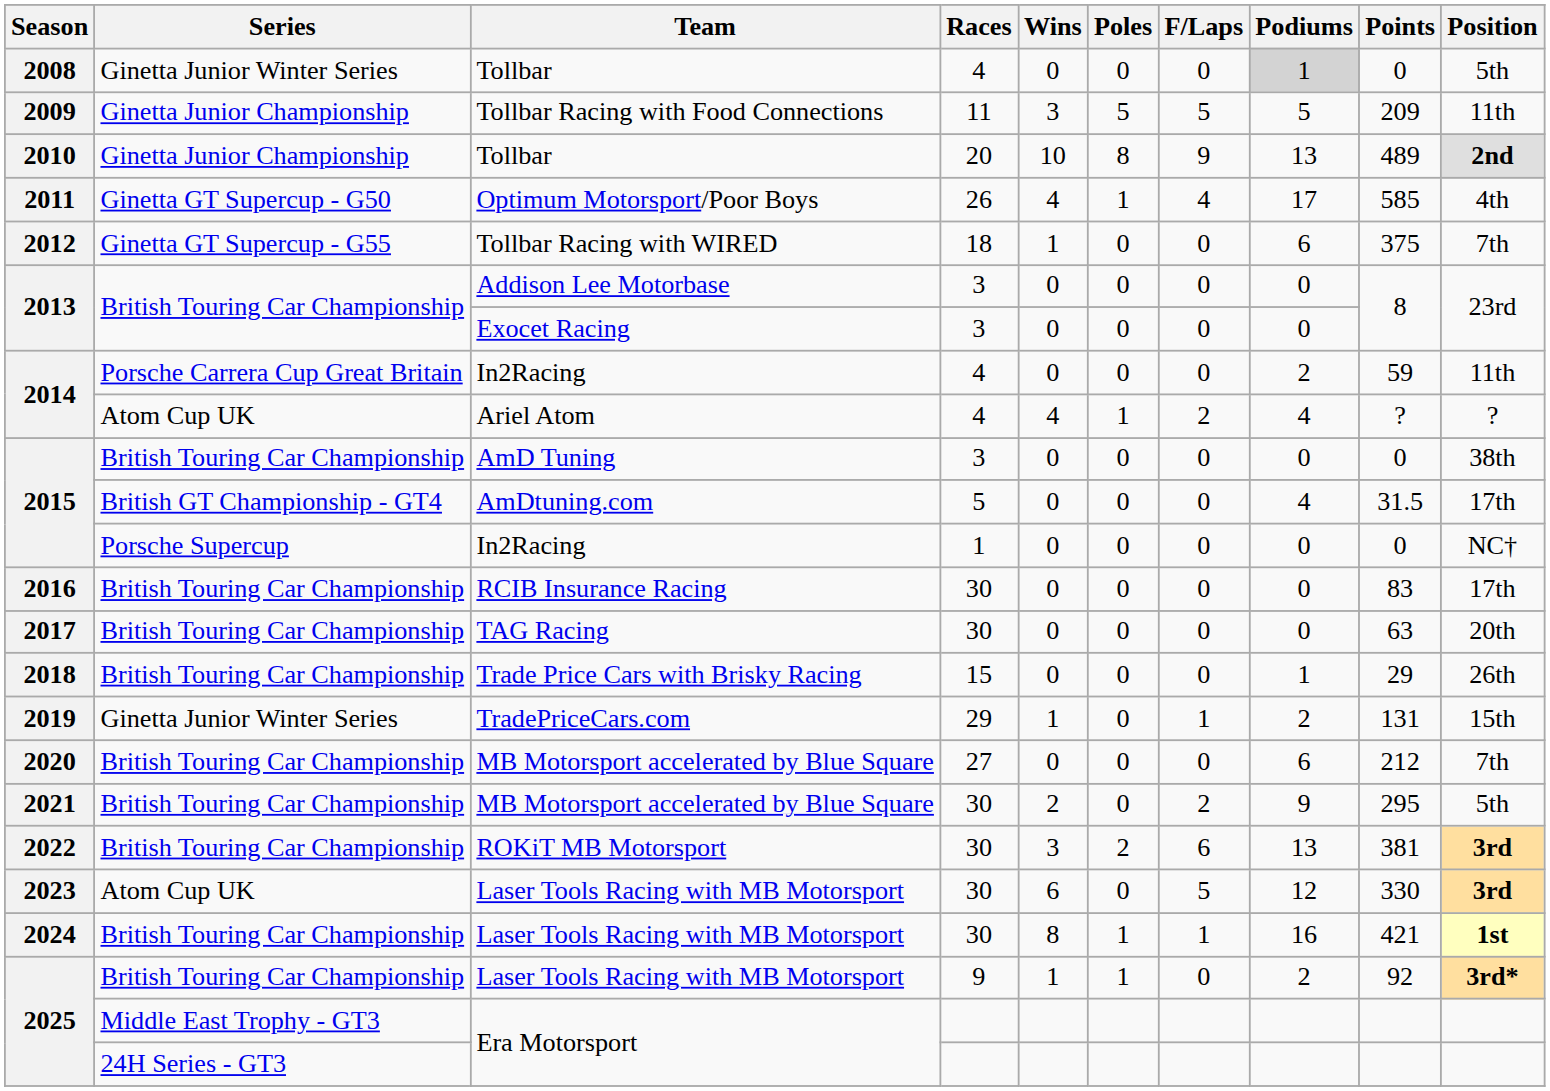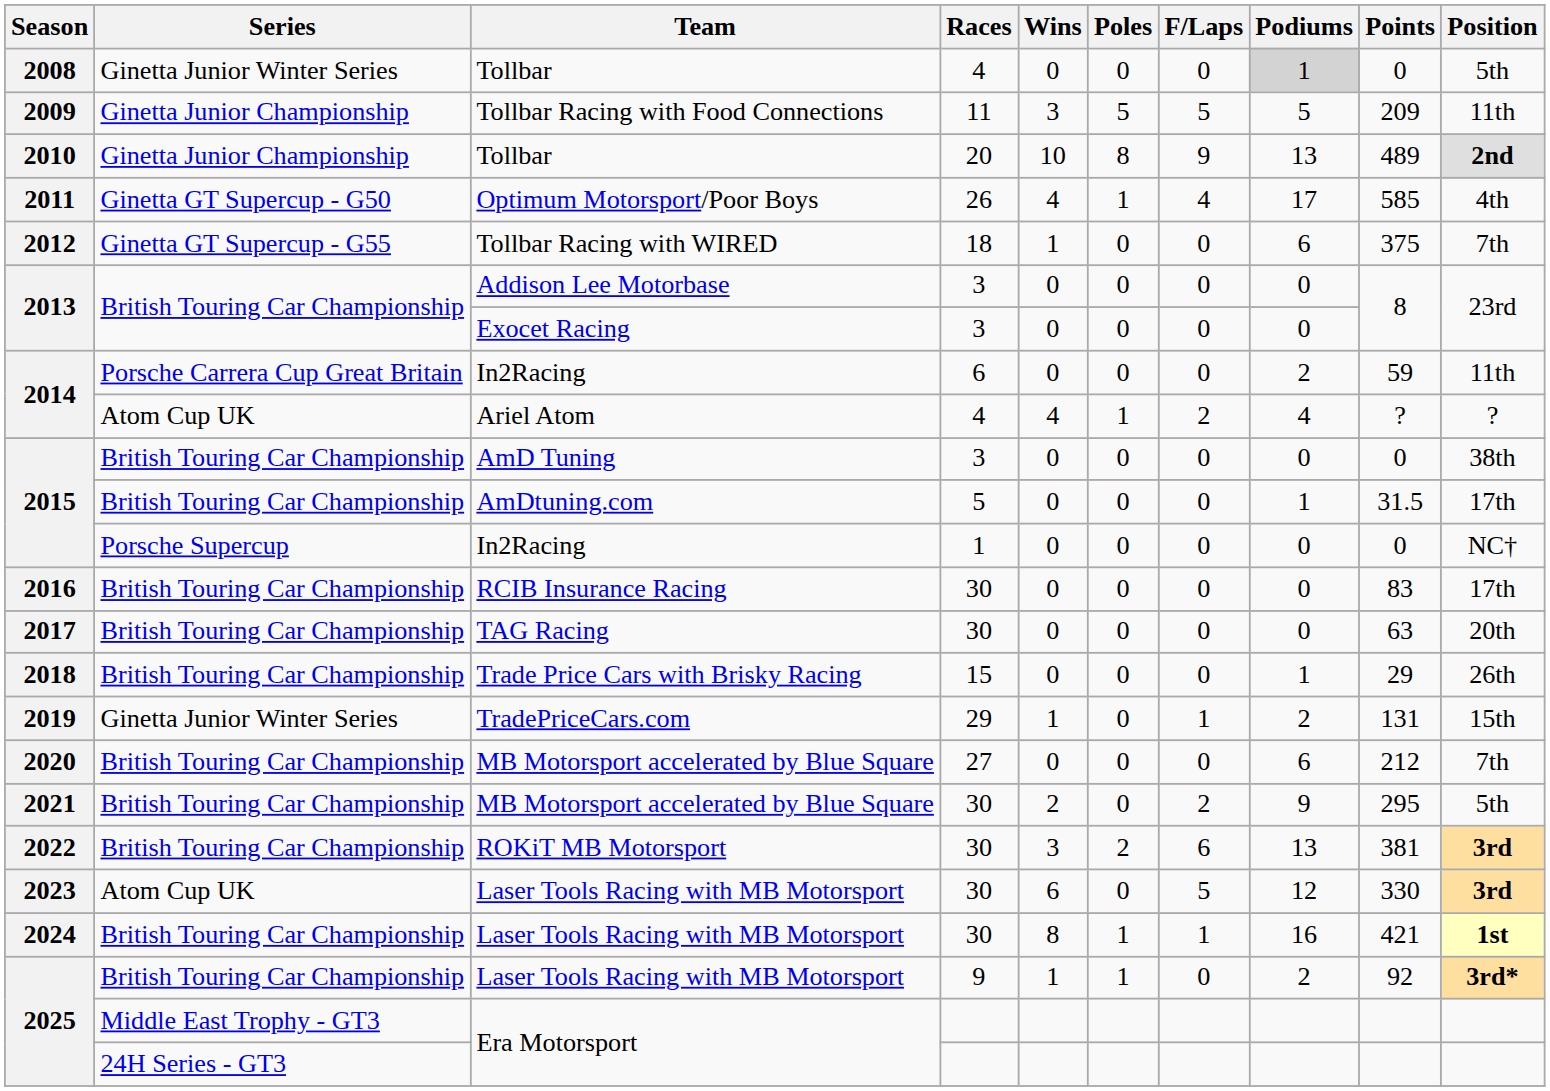2014 / In2Racing | Races: 4 -> 6
2015 / AmDtuning.com | Series: British GT Championship - GT4 -> British Touring Car Championship
2015 / AmDtuning.com | Podiums: 4 -> 1
